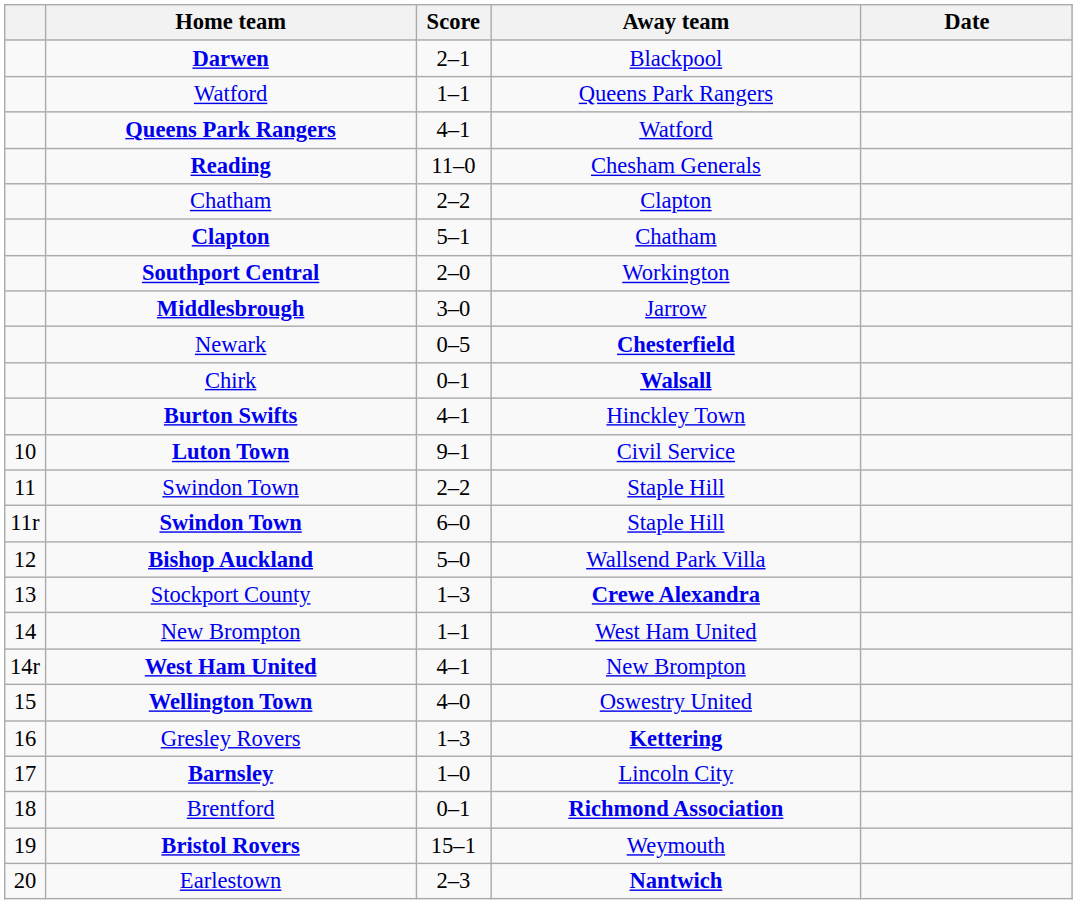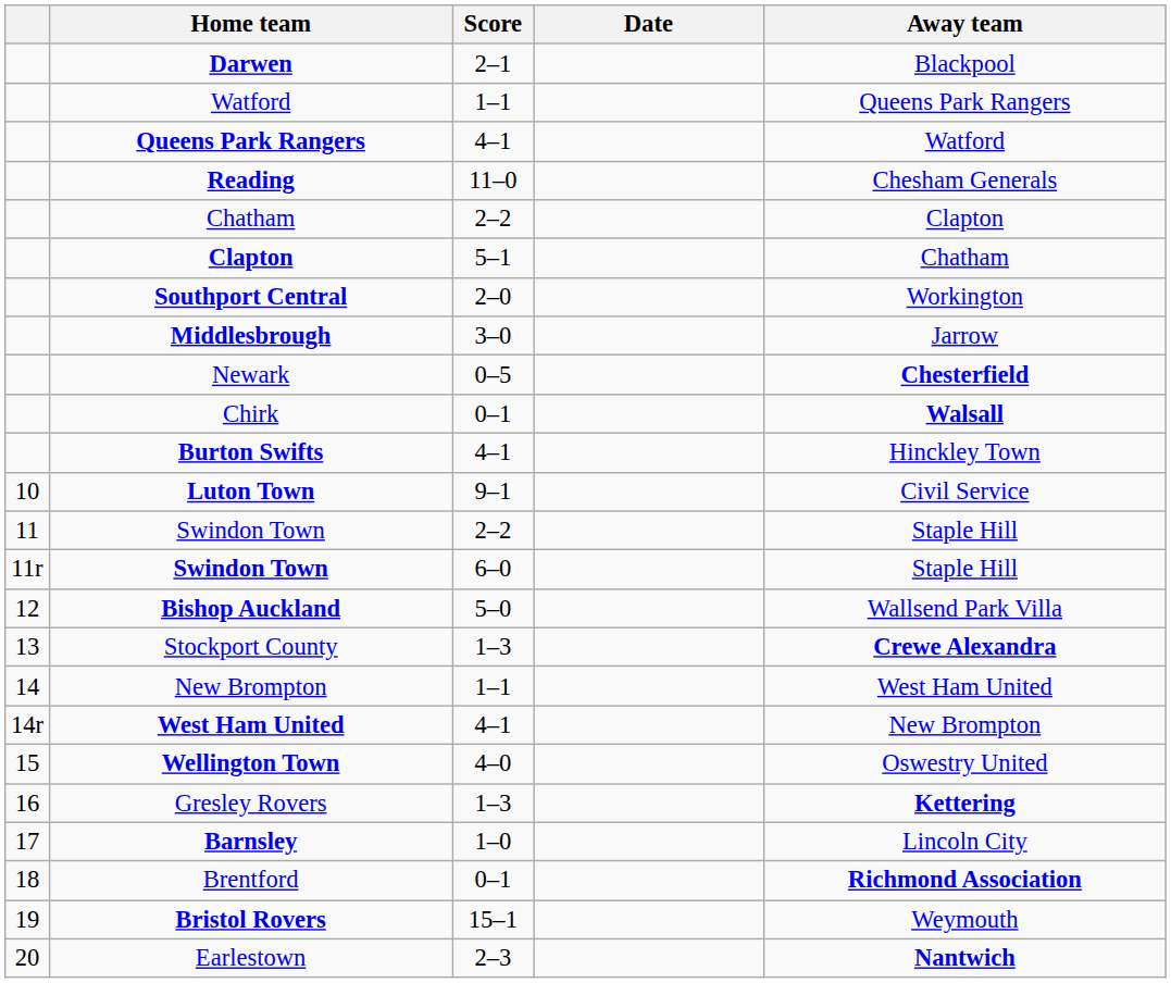columns swapped: Away team <-> Date
